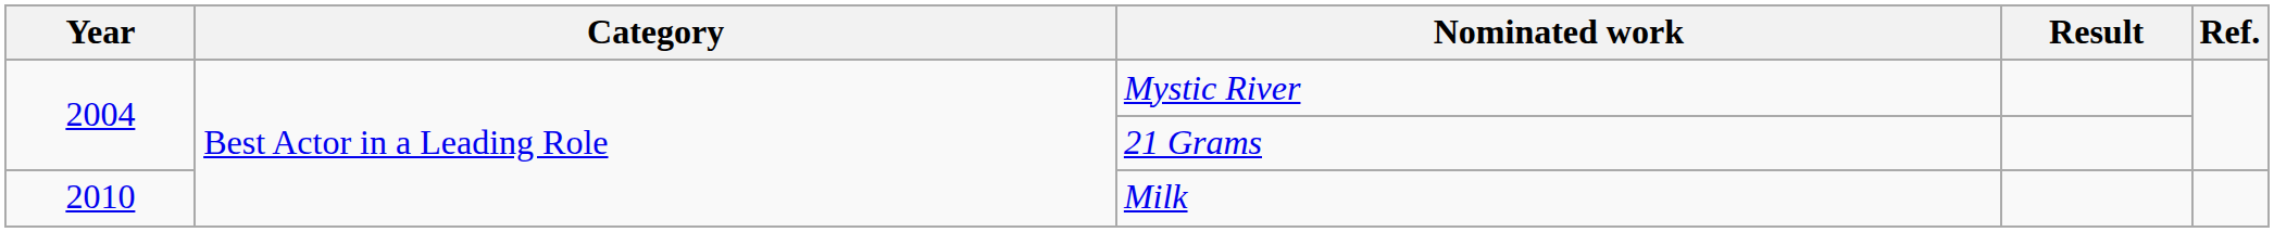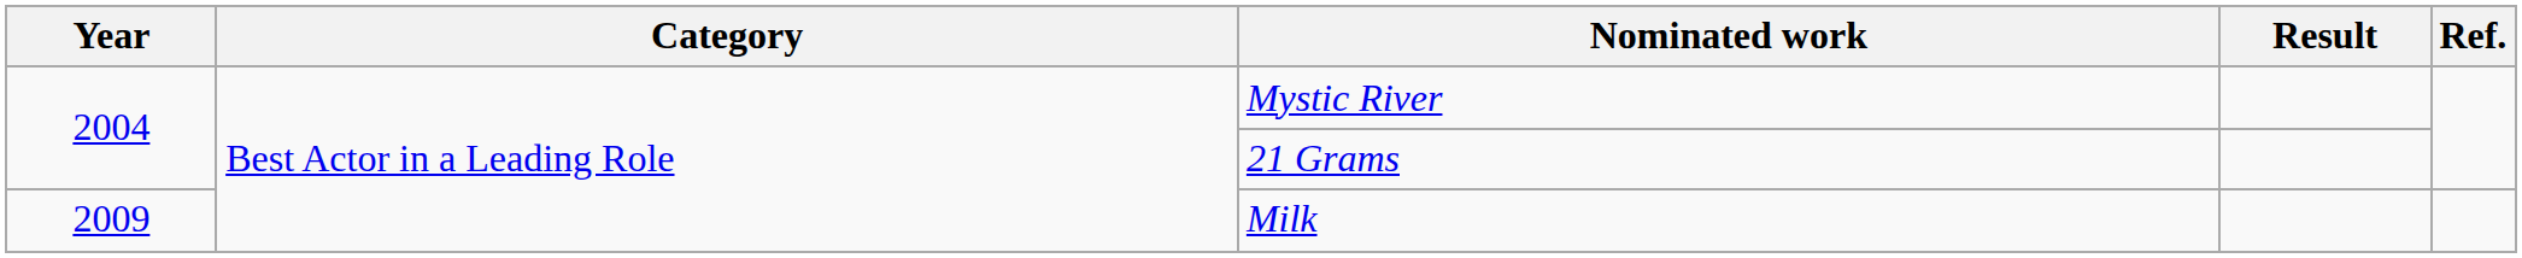Milk | Year: 2010 -> 2009
